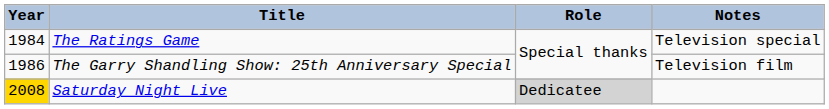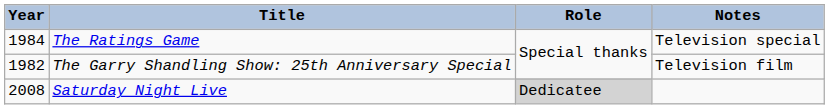The Garry Shandling Show: 25th Anniversary Special | Year: 1986 -> 1982
Saturday Night Live | Year: gold background -> no background
